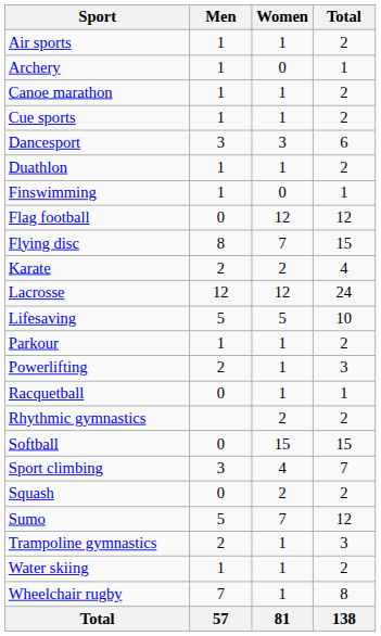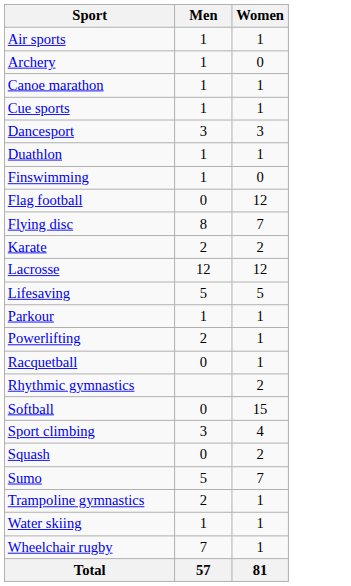- column: Total | 2 | 1 | 2 | 2 | 6 | 2 | 1 | 12 | 15 | 4 | 24 | 10 | 2 | 3 | 1 | 2 | 15 | 7 | 2 | 12 | 3 | 2 | 8 | 138
